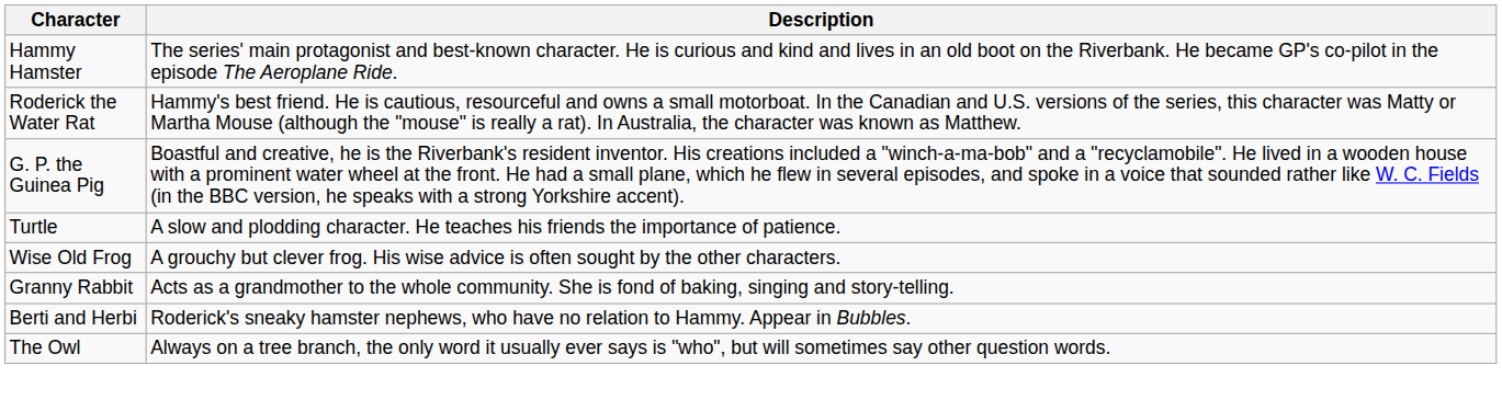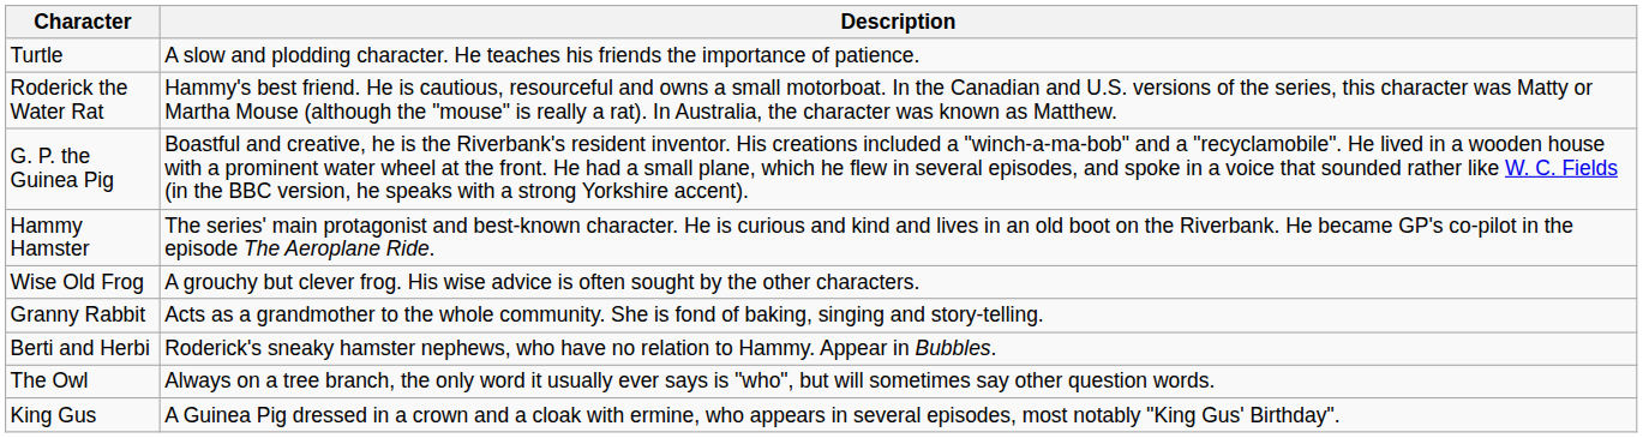rows swapped: Hammy Hamster <-> Turtle
+ row: King Gus | A Guinea Pig dressed in a crown and a cloak with ermine, who appears in several episodes, most notably "King Gus' Birthday".
